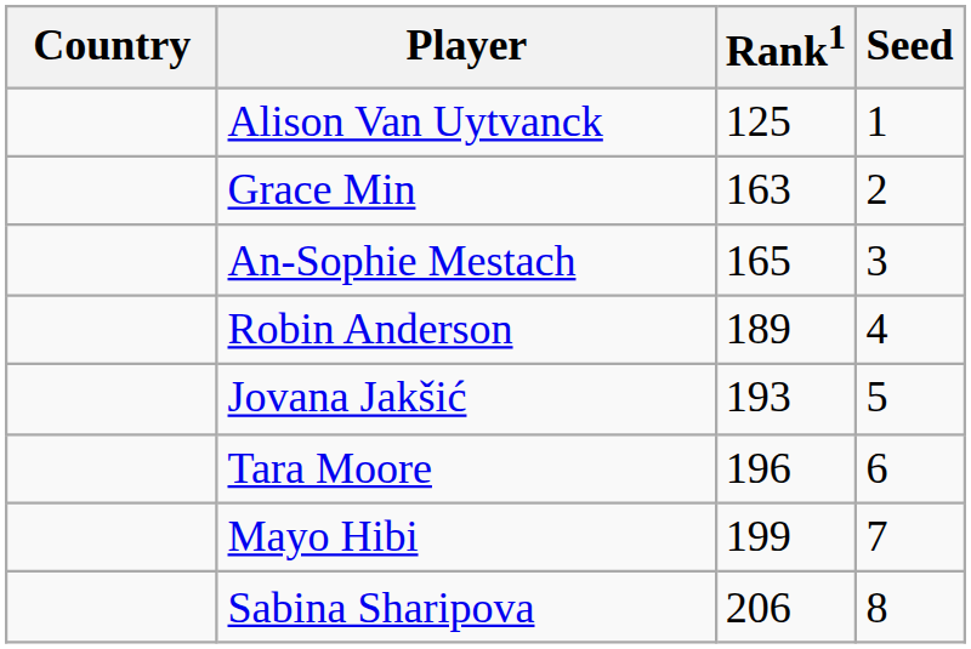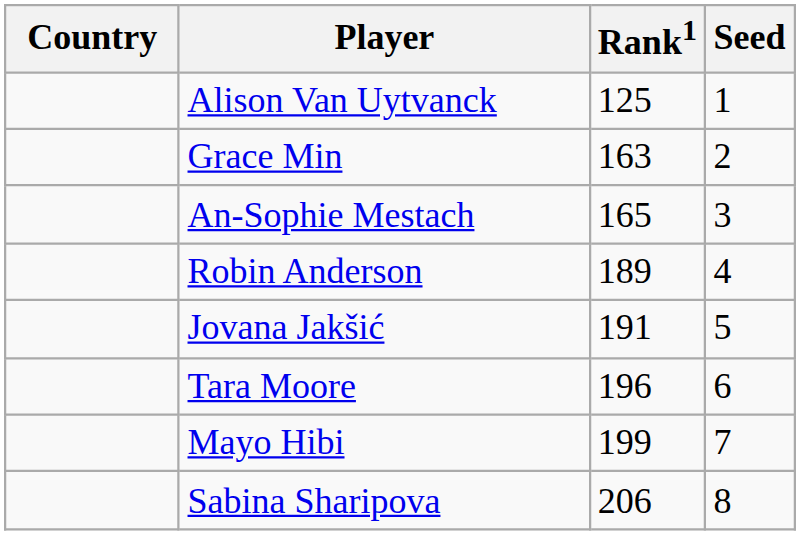Jovana Jakšić | Rank1: 193 -> 191
